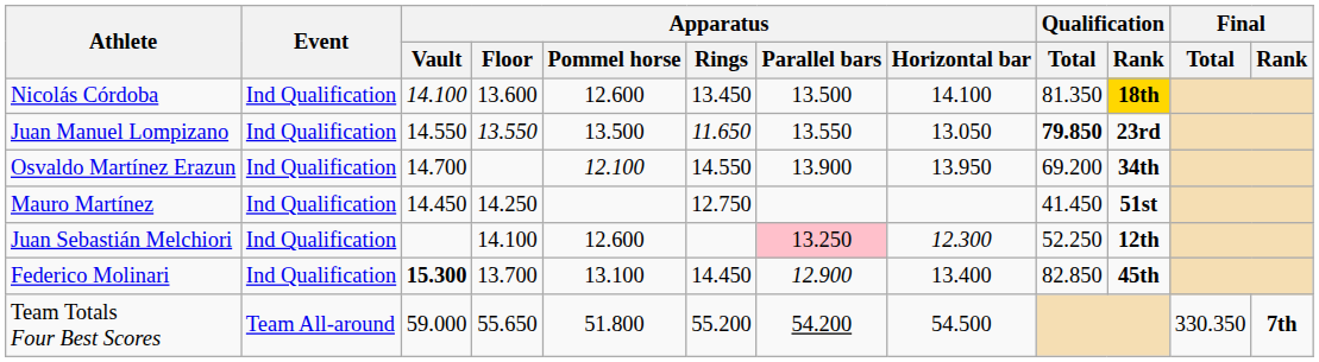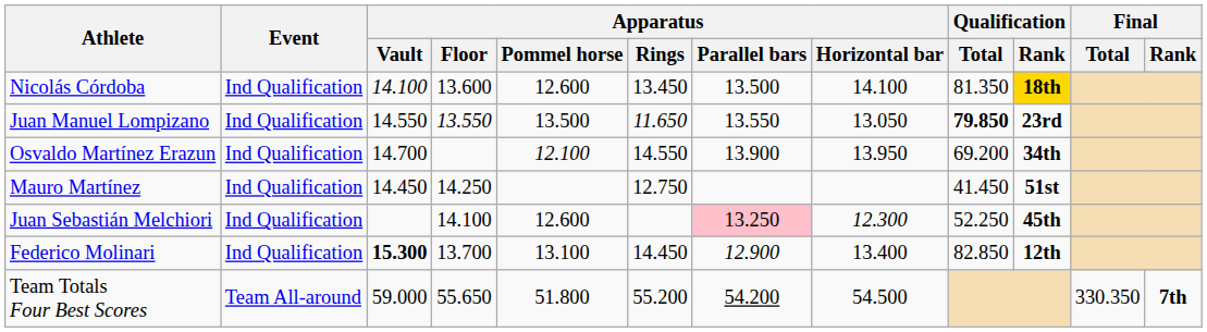Juan Sebastián Melchiori | Qualification / Rank: 12th -> 45th
Federico Molinari | Qualification / Rank: 45th -> 12th
